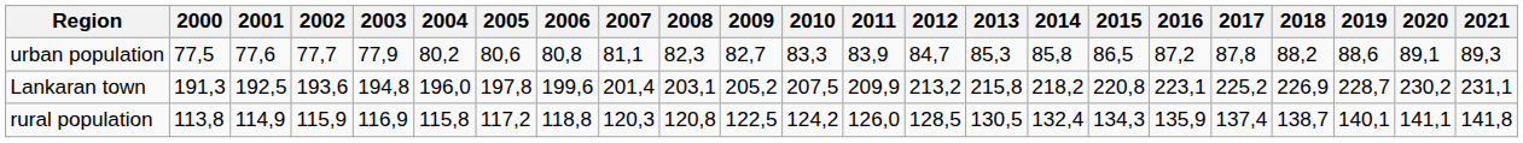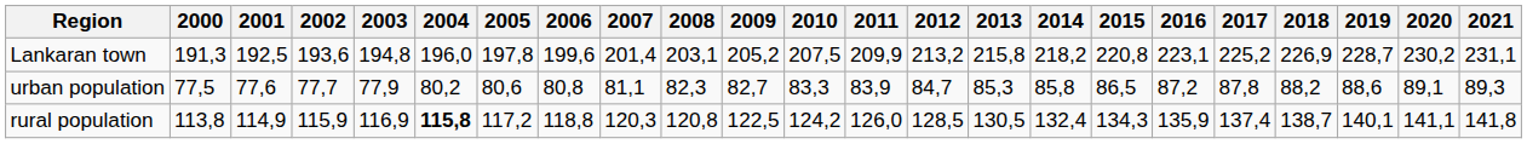rows swapped: Lankaran town <-> urban population
rural population | 2004: normal -> bold
